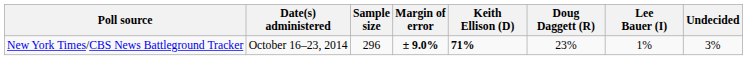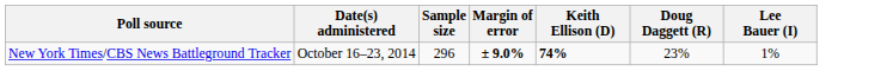- column: Undecided | 3%
New York Times/CBS News Battleground Tracker | Keith Ellison (D): 71% -> 74%
